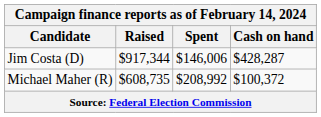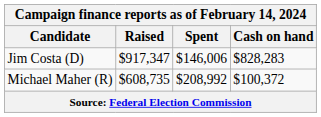Jim Costa (D) | Raised: $917,344 -> $917,347
Jim Costa (D) | Cash on hand: $428,287 -> $828,283
